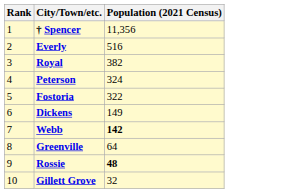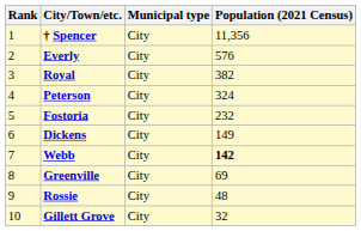+ column: Municipal type | City | City | City | City | City | City | City | City | City | City
Everly | Population (2021 Census): 516 -> 576
Fostoria | Population (2021 Census): 322 -> 232
Greenville | Population (2021 Census): 64 -> 69
Rossie | Population (2021 Census): bold -> normal
